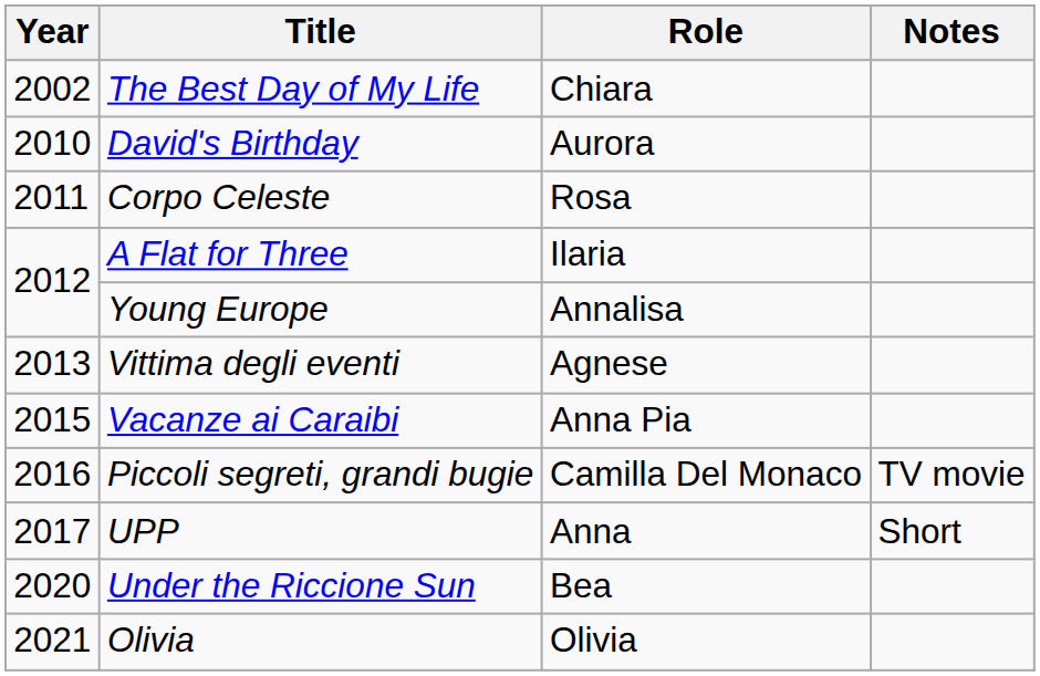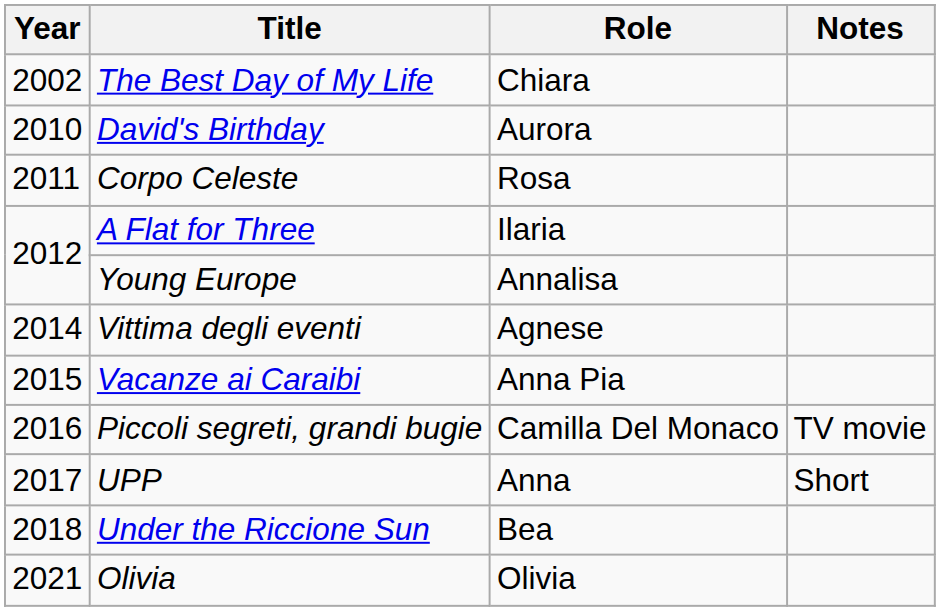Vittima degli eventi | Year: 2013 -> 2014
Under the Riccione Sun | Year: 2020 -> 2018
